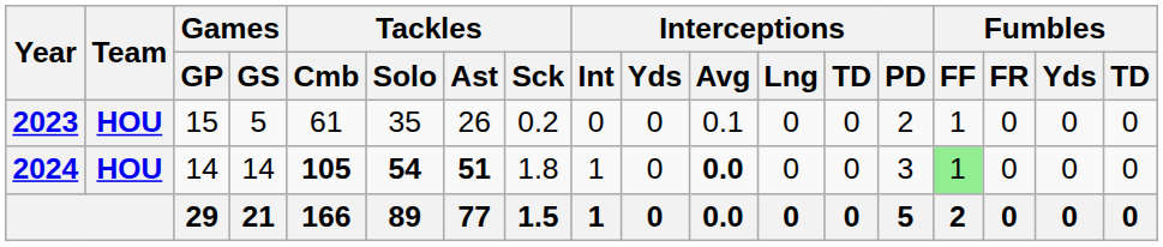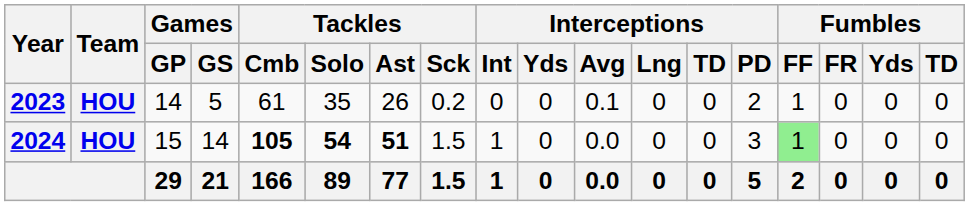2023 | Games / GP: 15 -> 14
2024 | Games / GP: 14 -> 15
2024 | Tackles / Sck: 1.8 -> 1.5
2024 | Interceptions / Avg: bold -> normal
